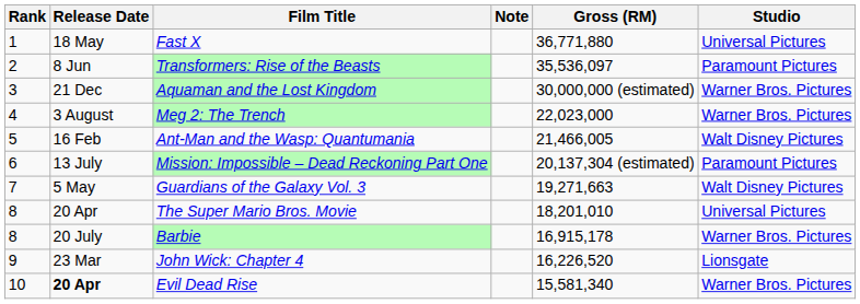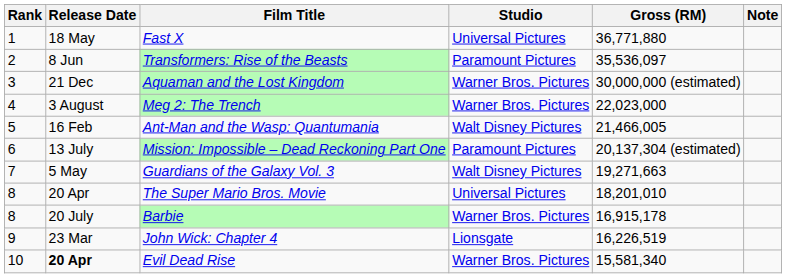columns swapped: Studio <-> Note
John Wick: Chapter 4 | Gross (RM): 16,226,520 -> 16,226,519
